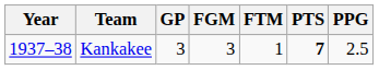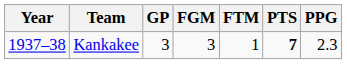Kankakee | PPG: 2.5 -> 2.3
